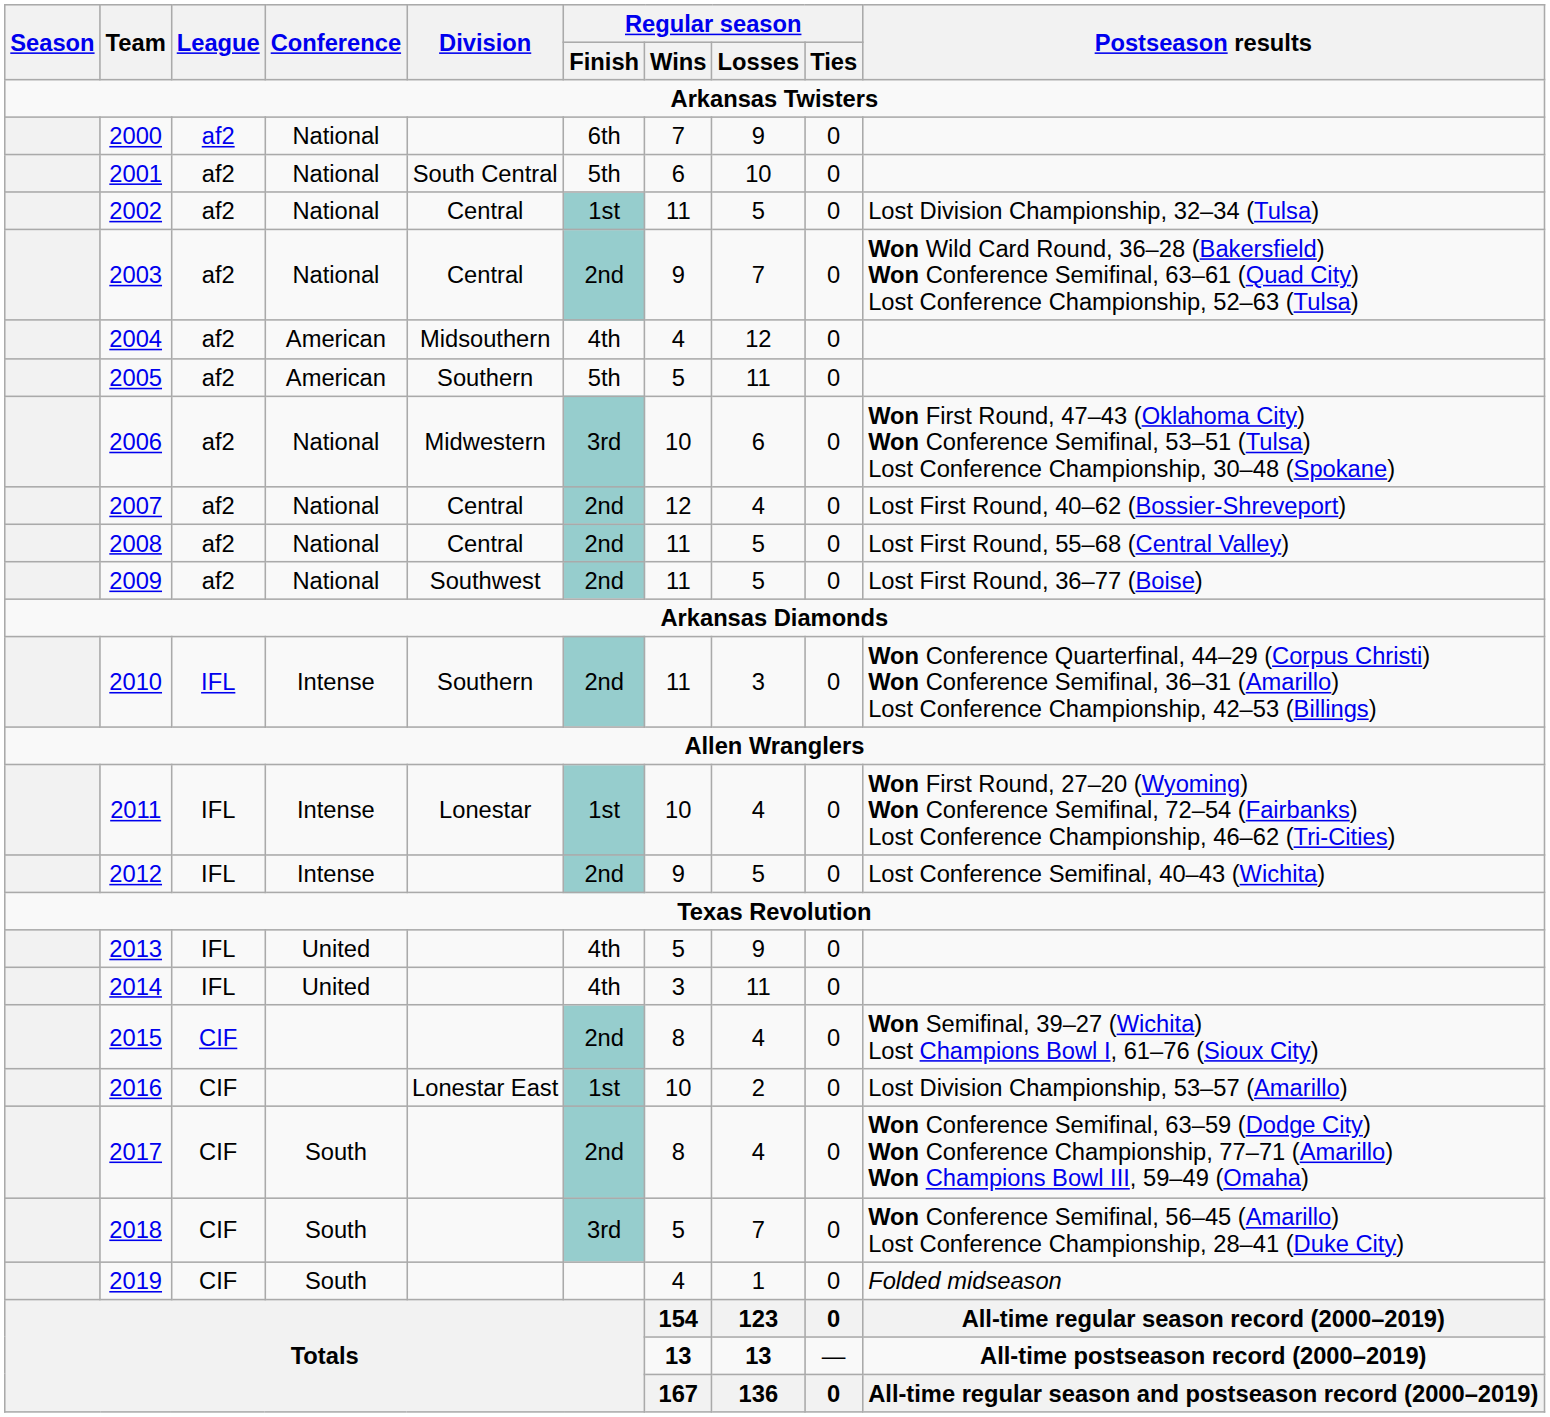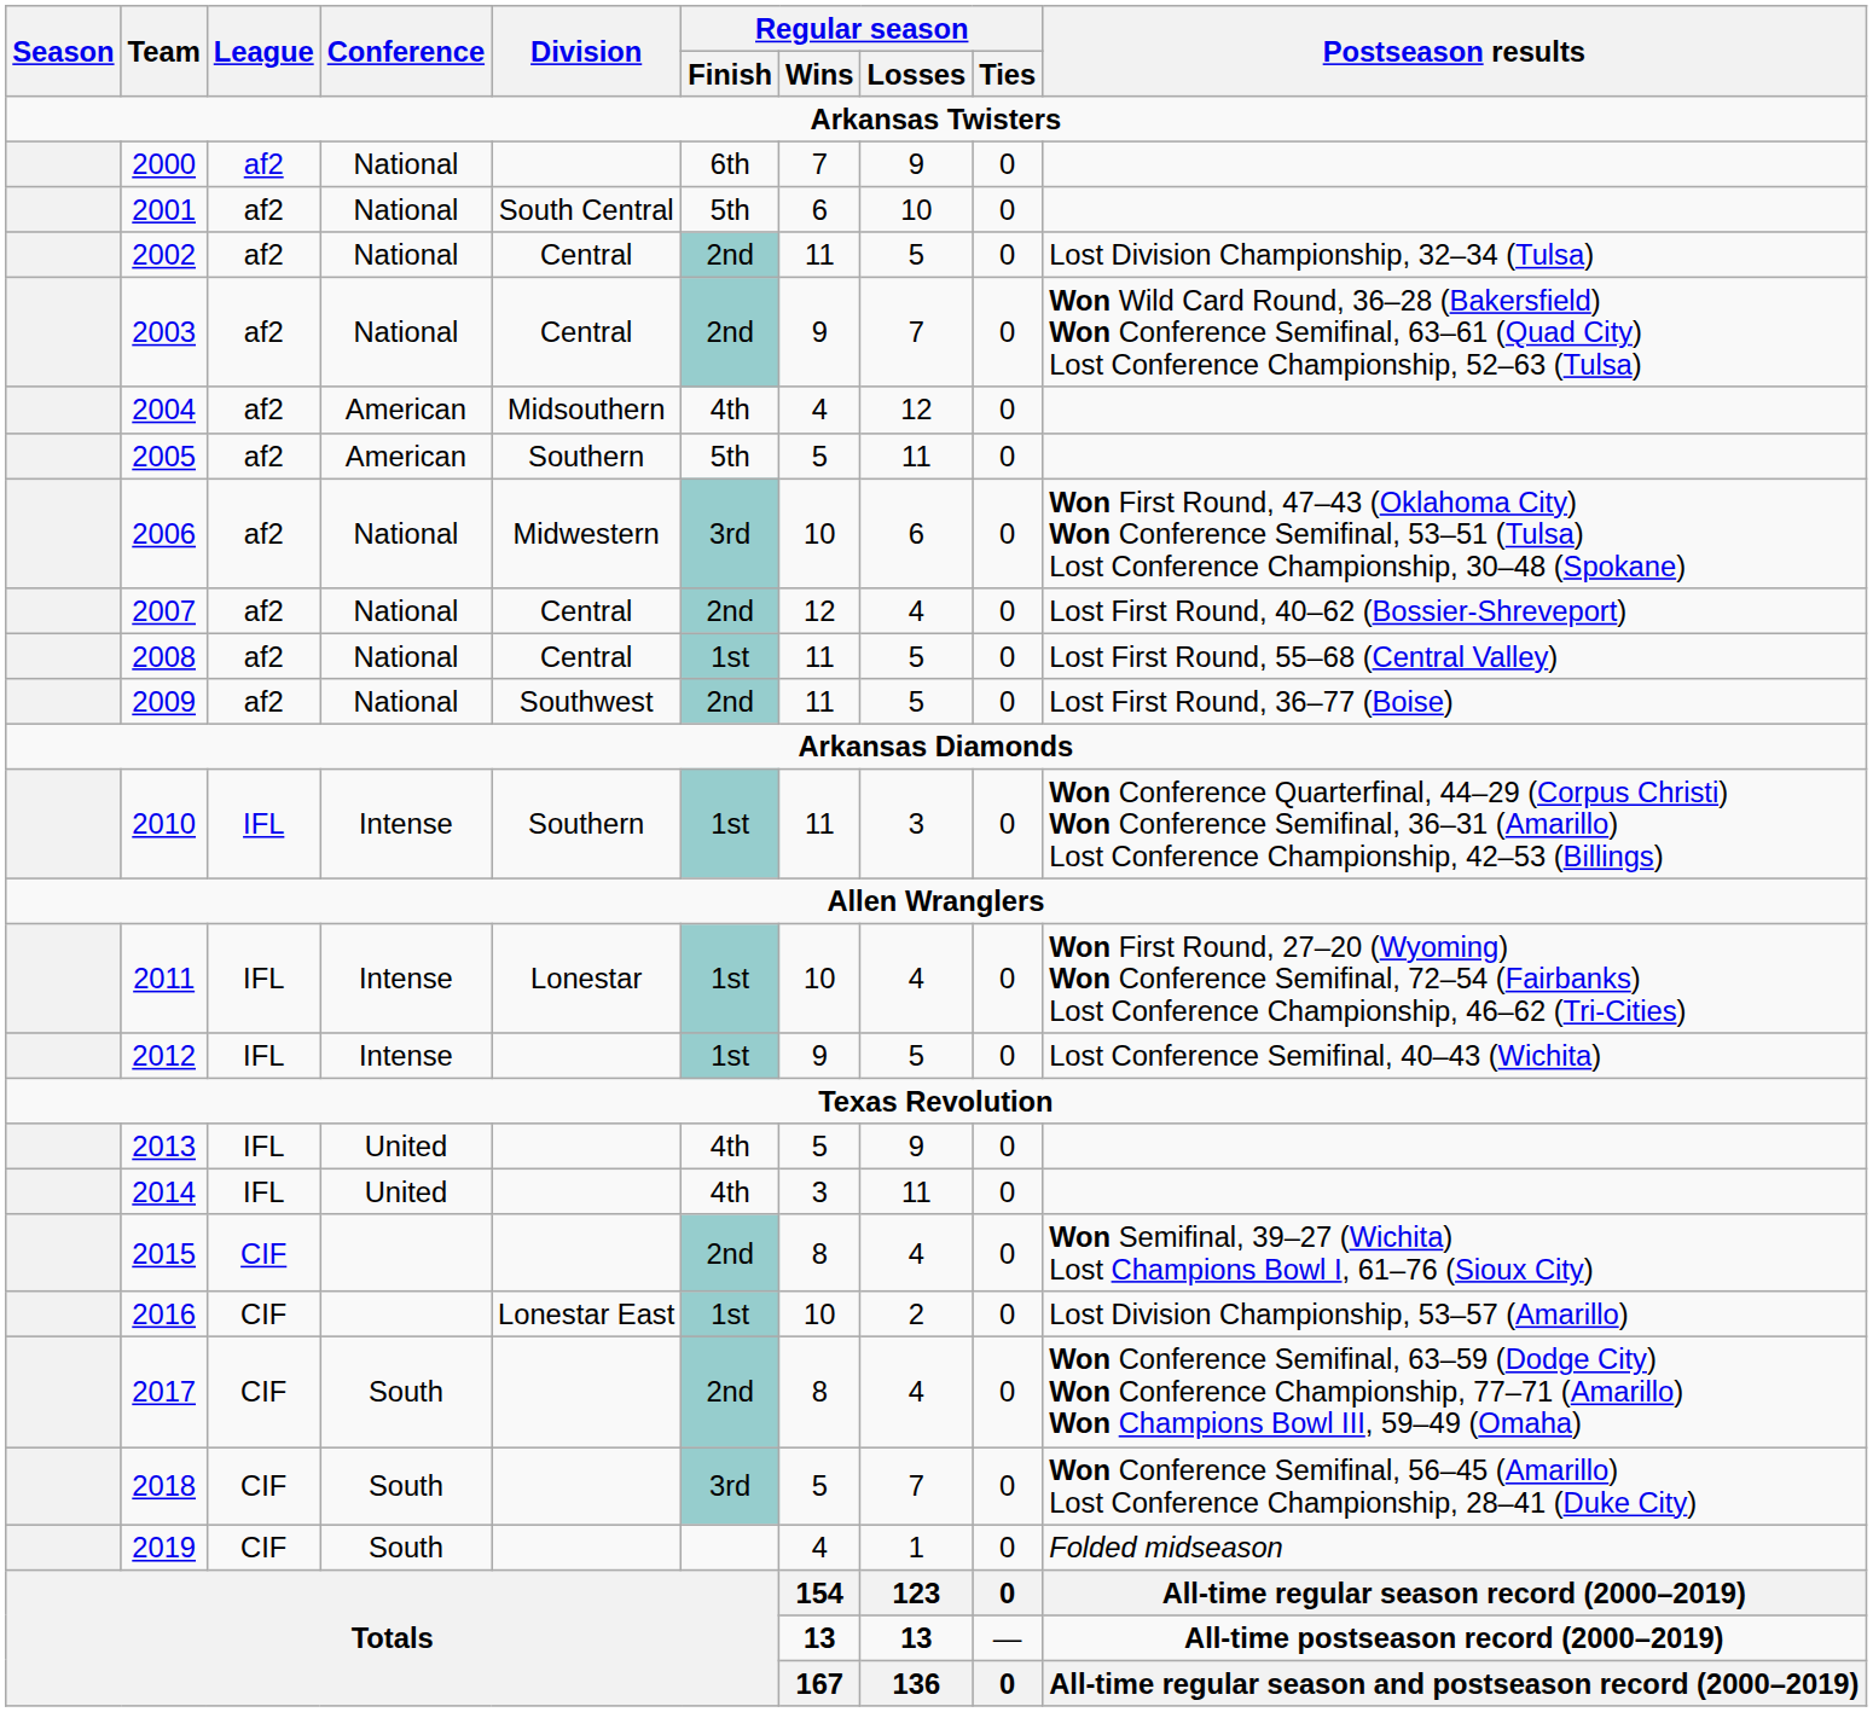2002 | Regular season / Finish: 1st -> 2nd
2008 | Regular season / Finish: 2nd -> 1st
2010 | Regular season / Finish: 2nd -> 1st
2012 | Regular season / Finish: 2nd -> 1st
